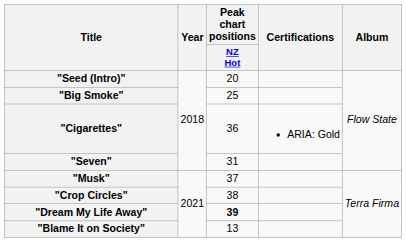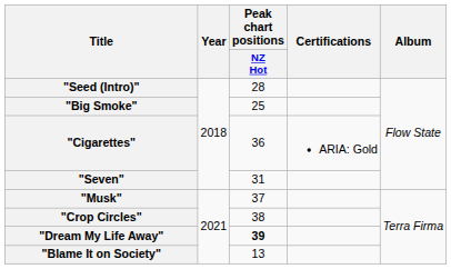"Seed (Intro)" | Peak chart positions / NZ Hot: 20 -> 28
